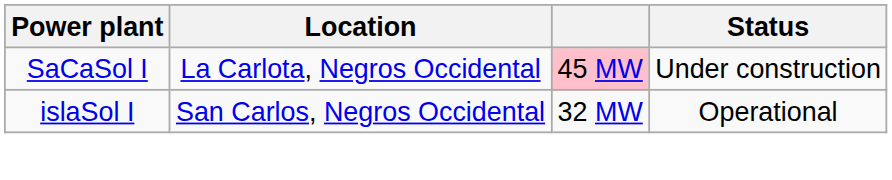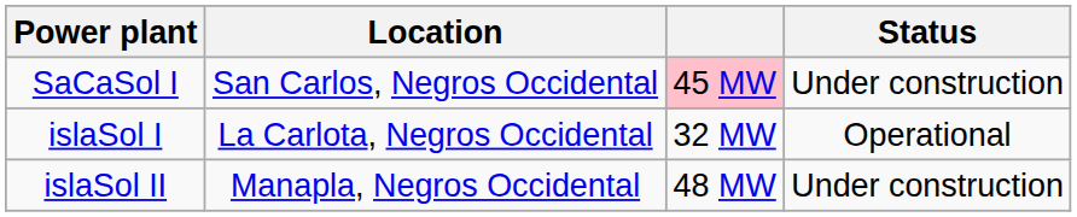SaCaSol I | Location: La Carlota, Negros Occidental -> San Carlos, Negros Occidental
islaSol I | Location: San Carlos, Negros Occidental -> La Carlota, Negros Occidental
+ row: islaSol II | Manapla, Negros Occidental | 48 MW | Under construction
